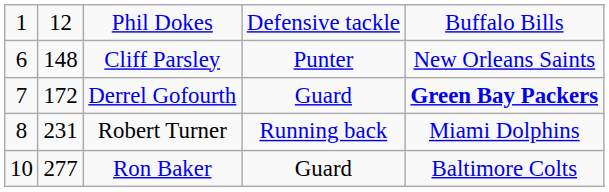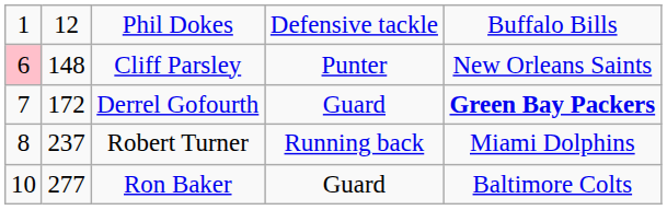Cliff Parsley | column 1: no background -> pink background
Robert Turner | column 2: 231 -> 237
